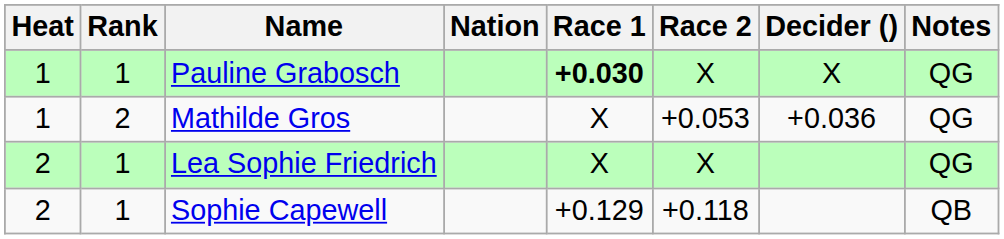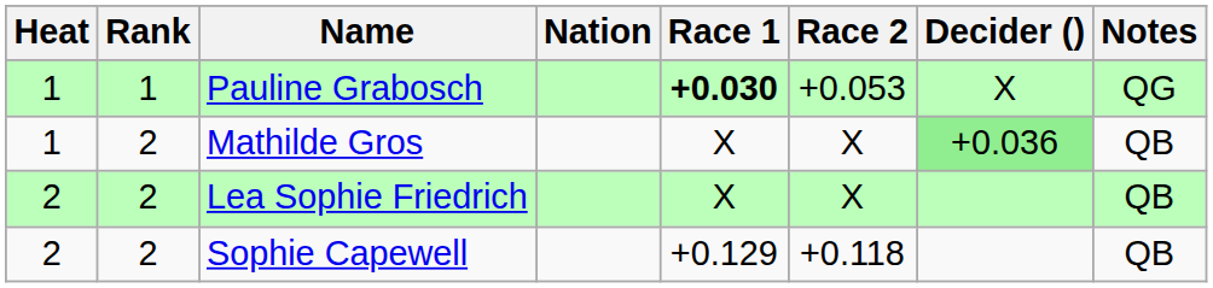Pauline Grabosch | Race 2: X -> +0.053
Mathilde Gros | Race 2: +0.053 -> X
Mathilde Gros | Decider (): no background -> lightgreen background
Mathilde Gros | Notes: QG -> QB
Lea Sophie Friedrich | Rank: 1 -> 2
Lea Sophie Friedrich | Notes: QG -> QB
Sophie Capewell | Rank: 1 -> 2
